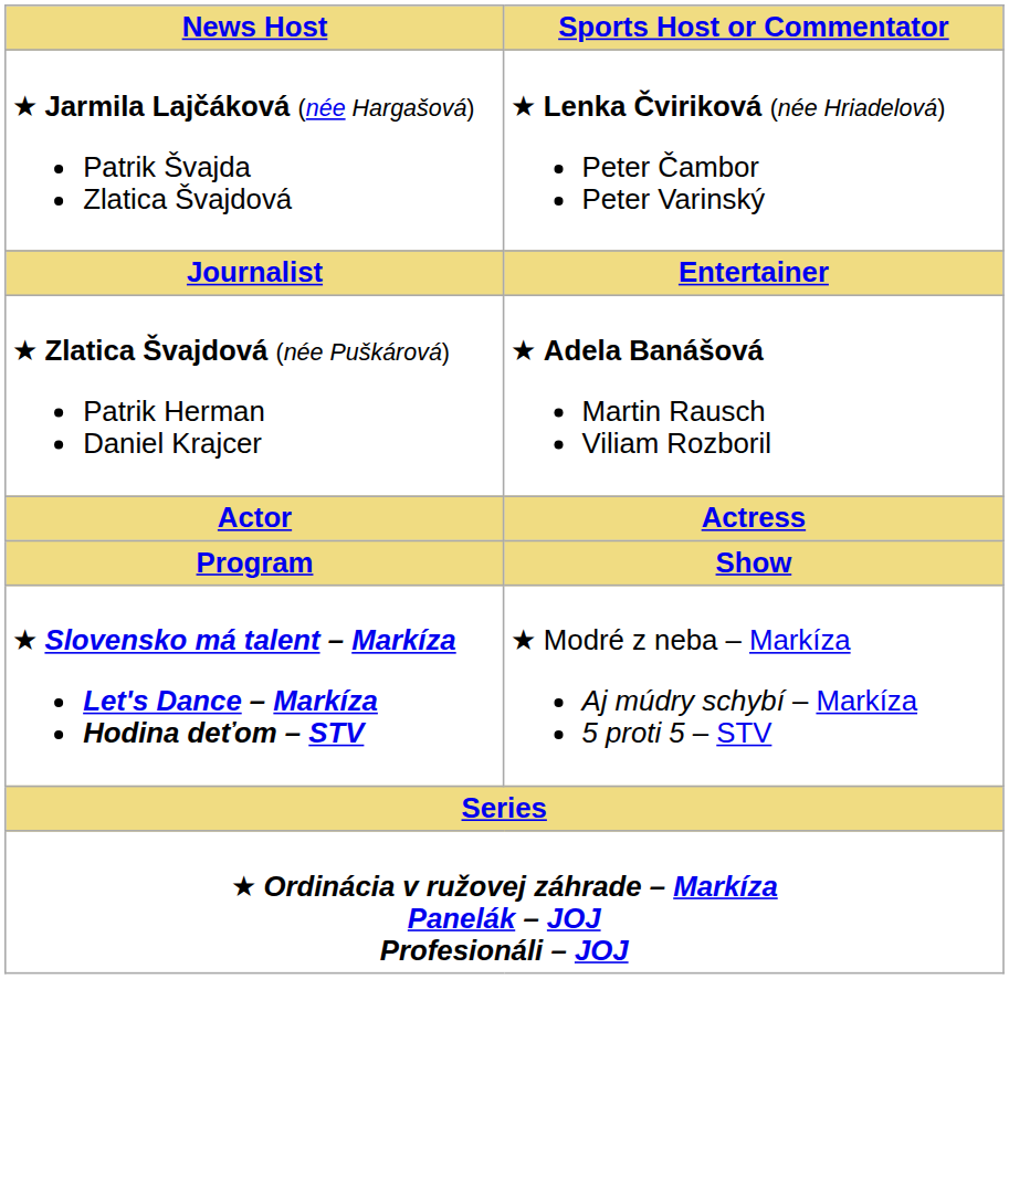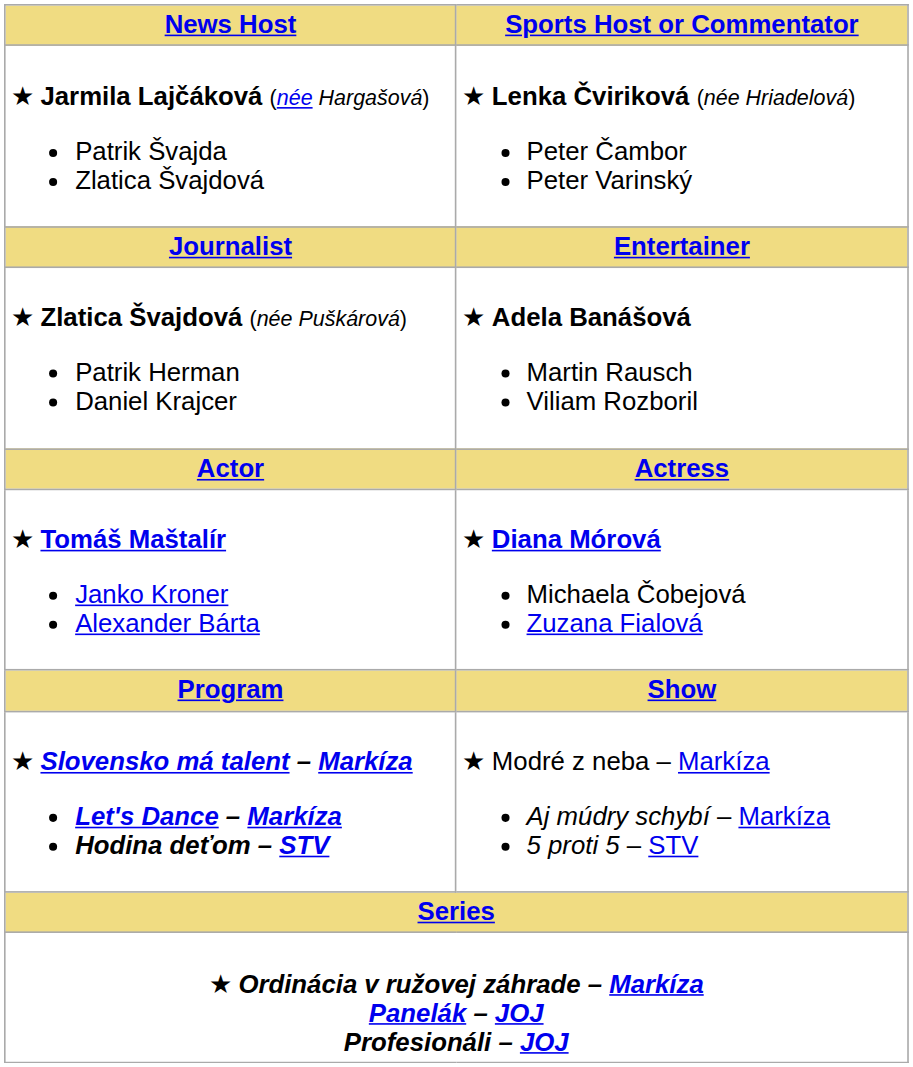+ row: ★ Tomáš Maštalír Janko Kroner Alexander Bárta | ★ Diana Mórová Michaela Čobejová Zuzana Fialová
